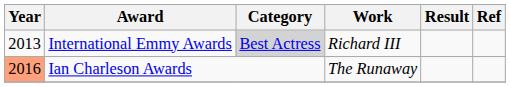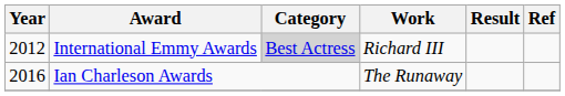International Emmy Awards | Year: 2013 -> 2012
Ian Charleson Awards | Year: lightsalmon background -> no background
